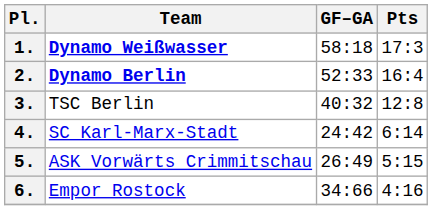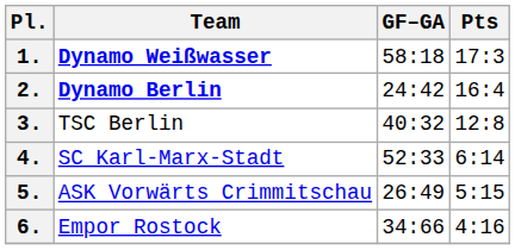2. | GF–GA: 52:33 -> 24:42
4. | GF–GA: 24:42 -> 52:33
